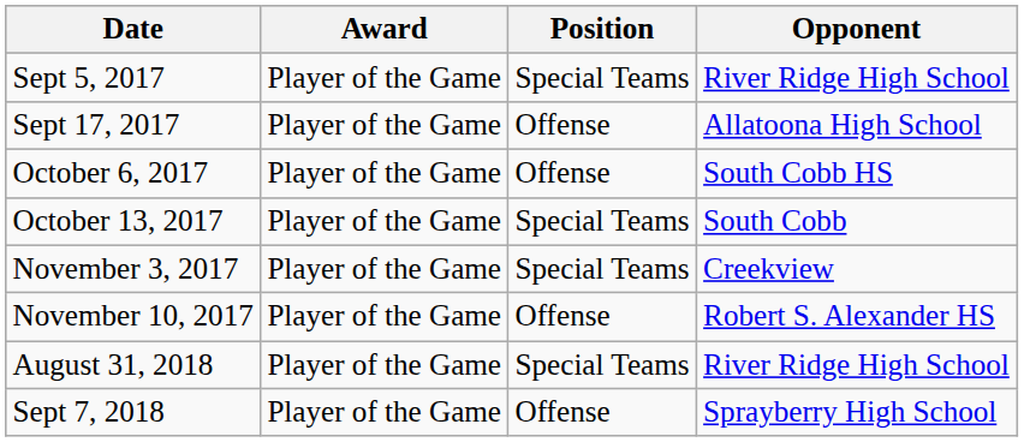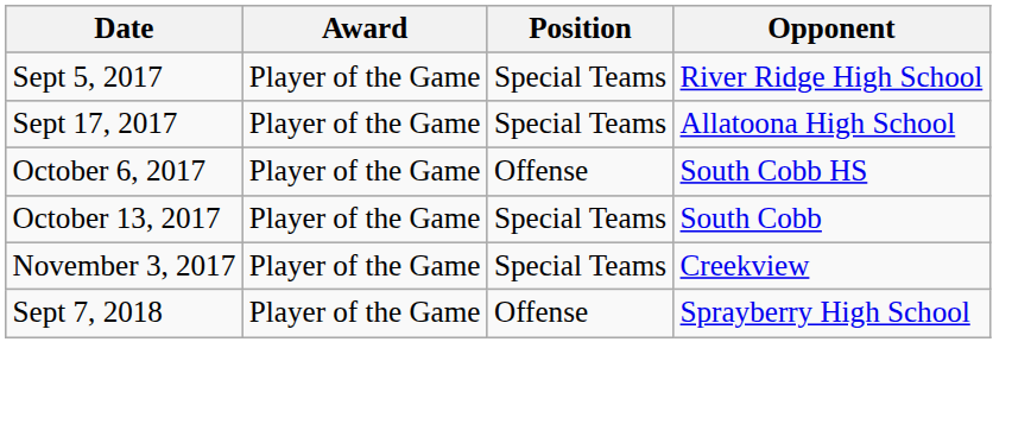Sept 17, 2017 | Position: Offense -> Special Teams
- row: November 10, 2017 | Player of the Game | Offense | Robert S. Alexander HS
- row: August 31, 2018 | Player of the Game | Special Teams | River Ridge High School
